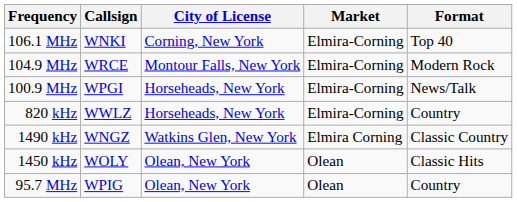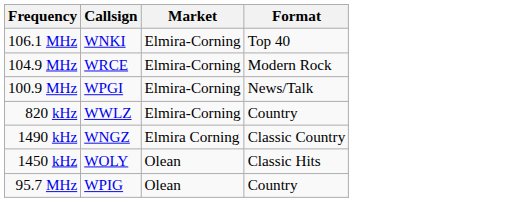- column: City of License | Corning, New York | Montour Falls, New York | Horseheads, New York | Horseheads, New York | Watkins Glen, New York | Olean, New York | Olean, New York
